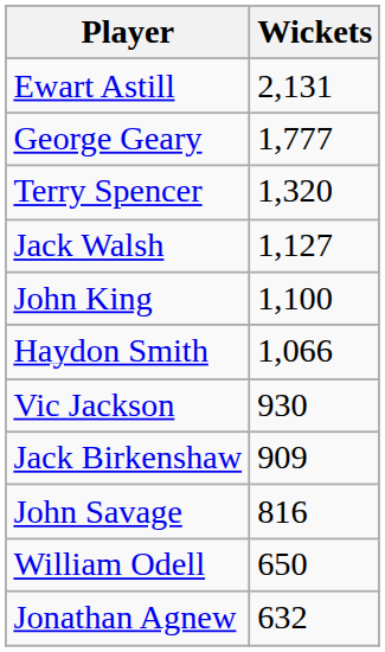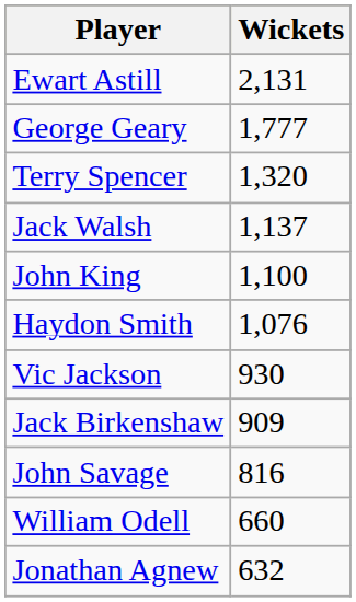Jack Walsh | Wickets: 1,127 -> 1,137
Haydon Smith | Wickets: 1,066 -> 1,076
William Odell | Wickets: 650 -> 660
